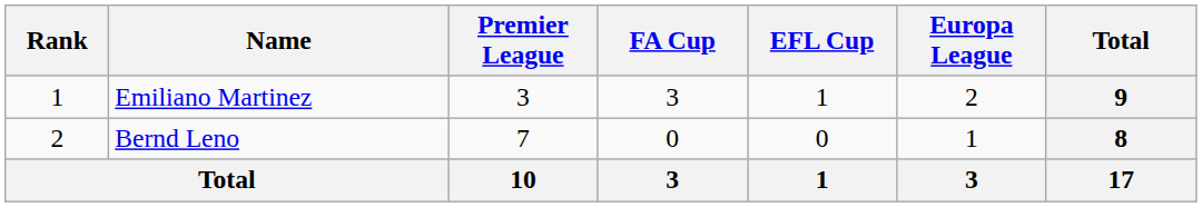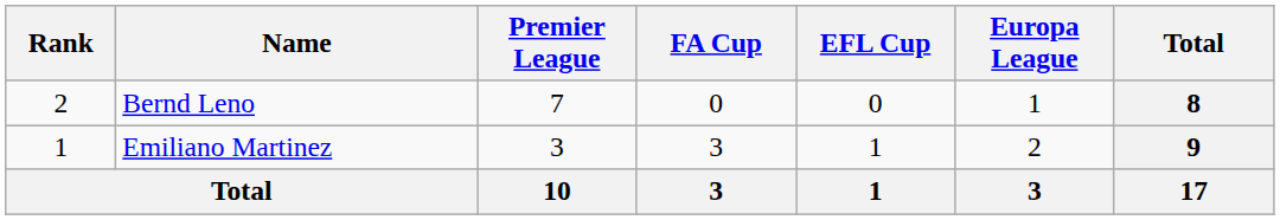rows swapped: Emiliano Martinez <-> Bernd Leno
